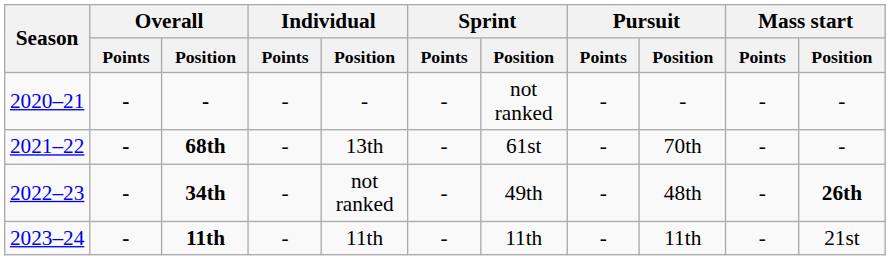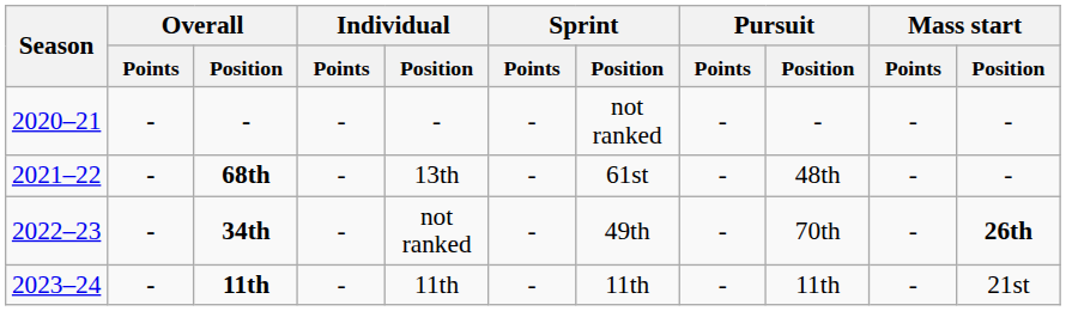68th | Pursuit / Position: 70th -> 48th
34th | Pursuit / Position: 48th -> 70th
